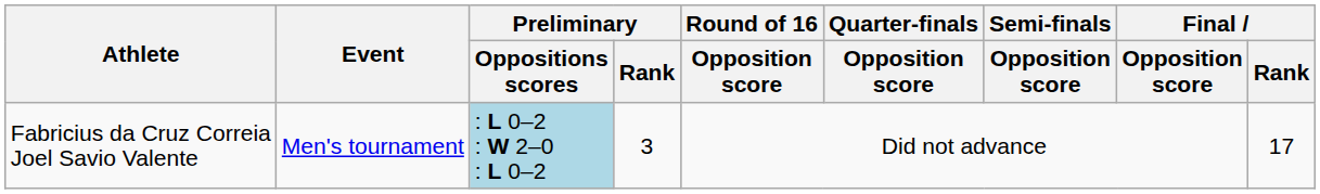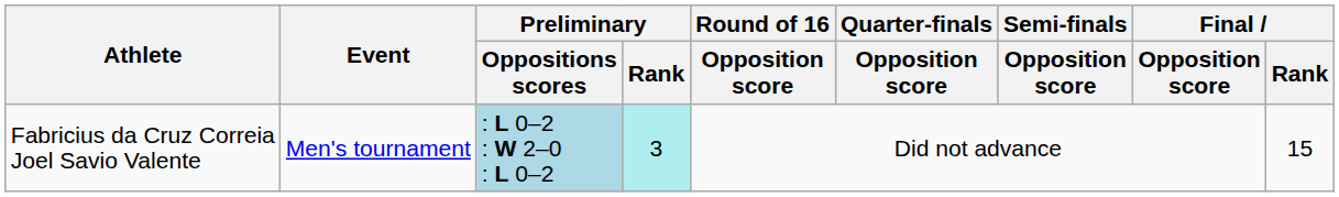Fabricius da Cruz Correia Joel Savio Valente | Preliminary / Rank: no background -> paleturquoise background
Fabricius da Cruz Correia Joel Savio Valente | Final / Rank: 17 -> 15
